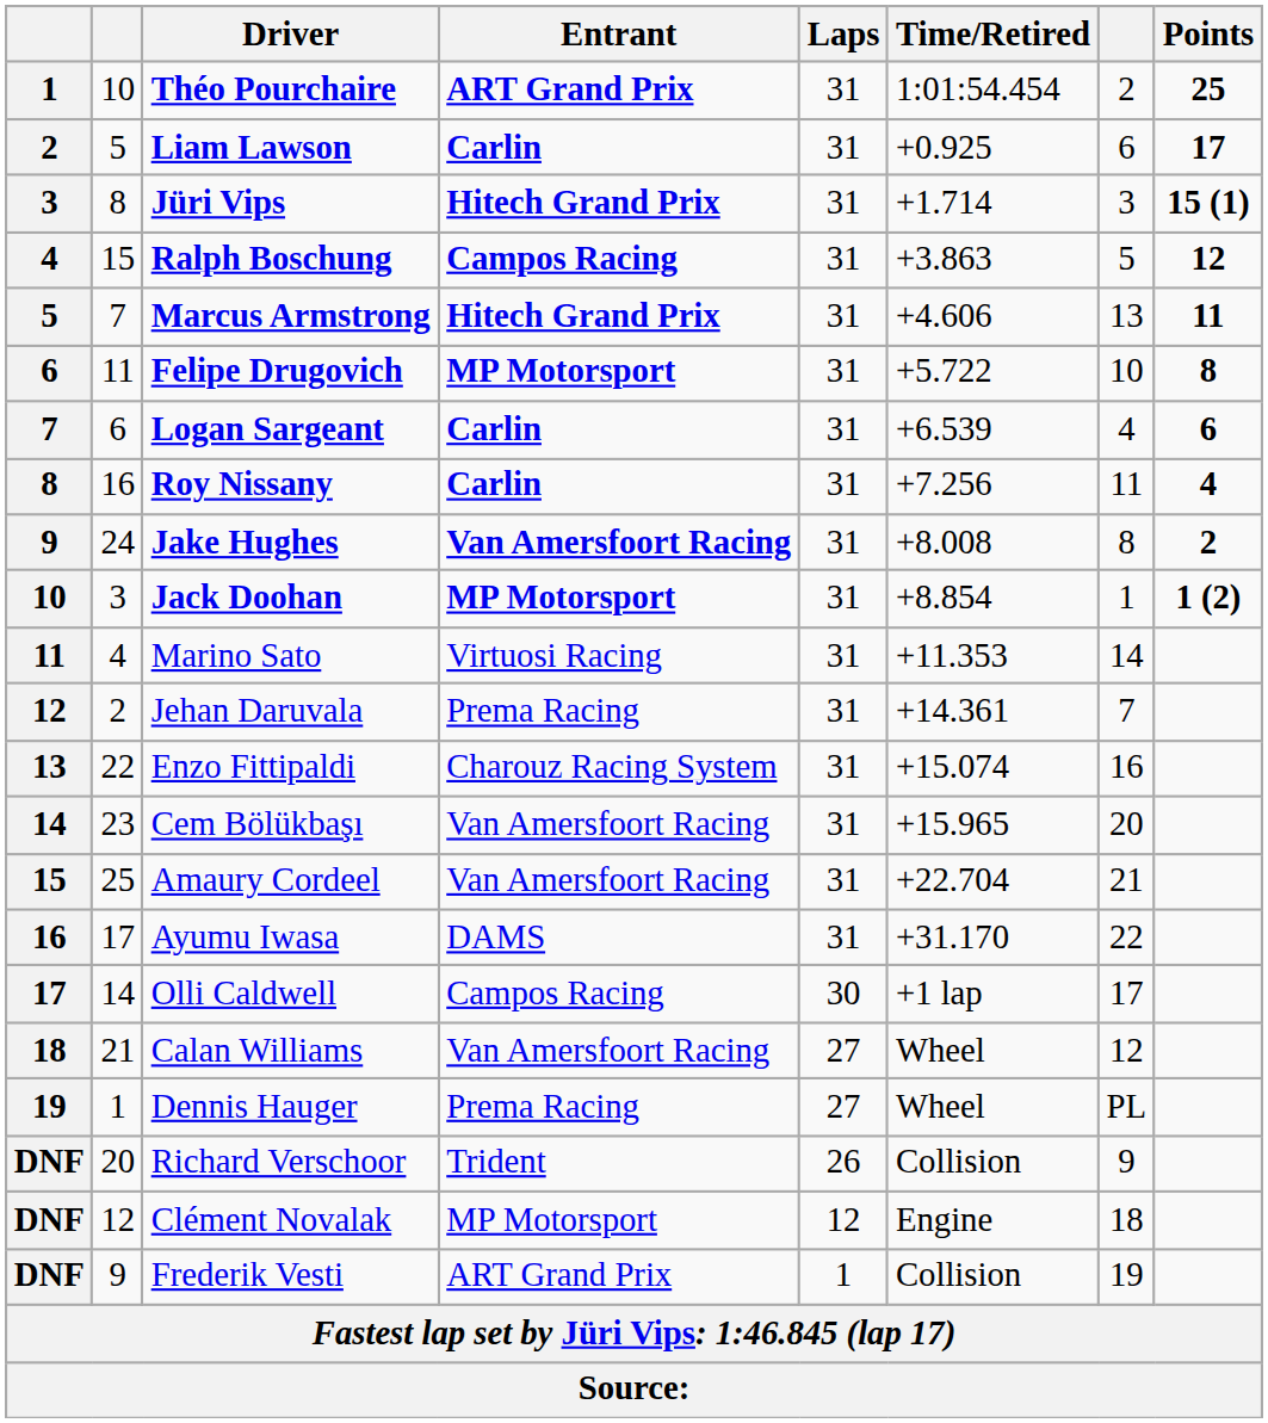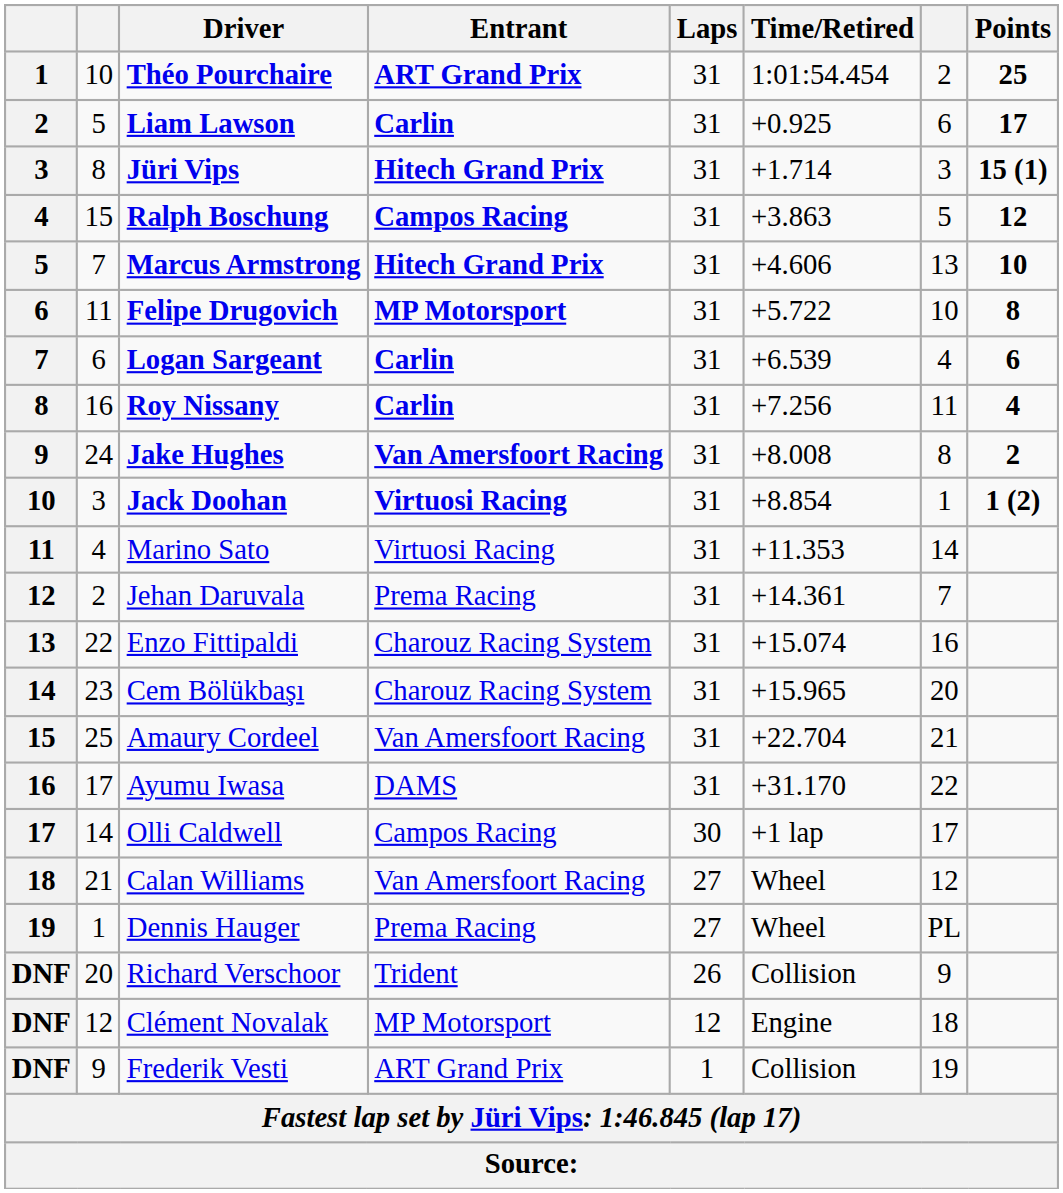Marcus Armstrong | Points: 11 -> 10
Jack Doohan | Entrant: MP Motorsport -> Virtuosi Racing
Cem Bölükbaşı | Entrant: Van Amersfoort Racing -> Charouz Racing System
